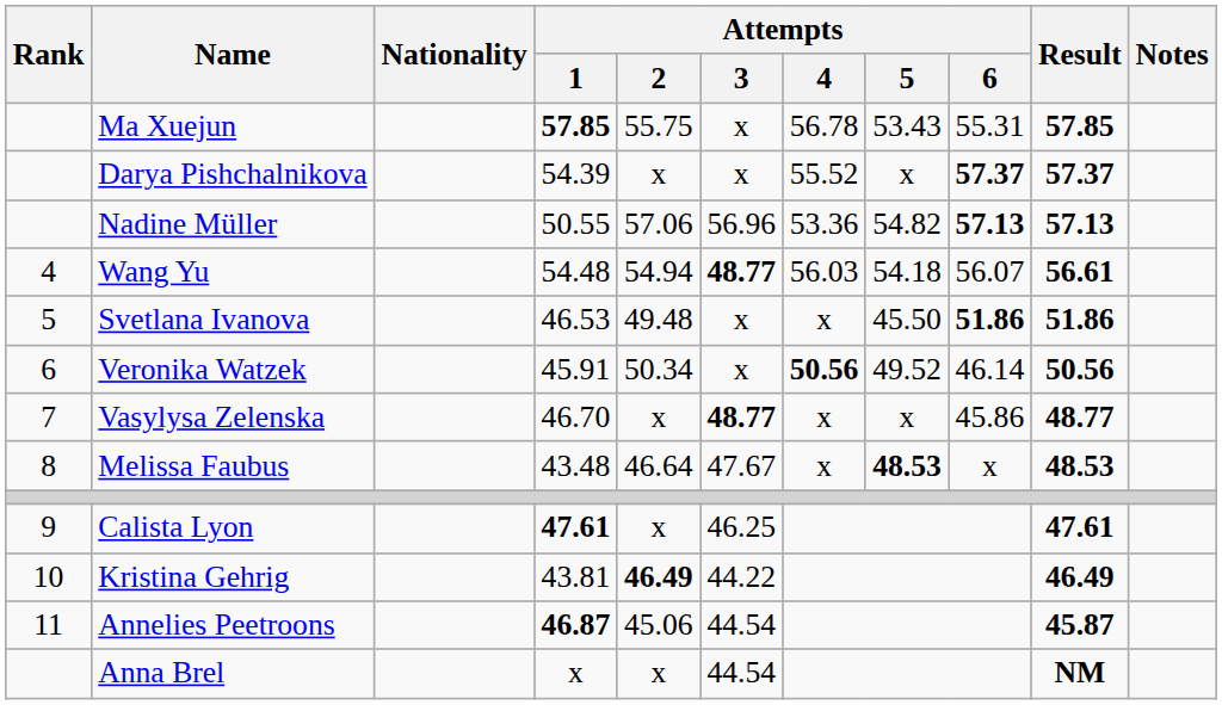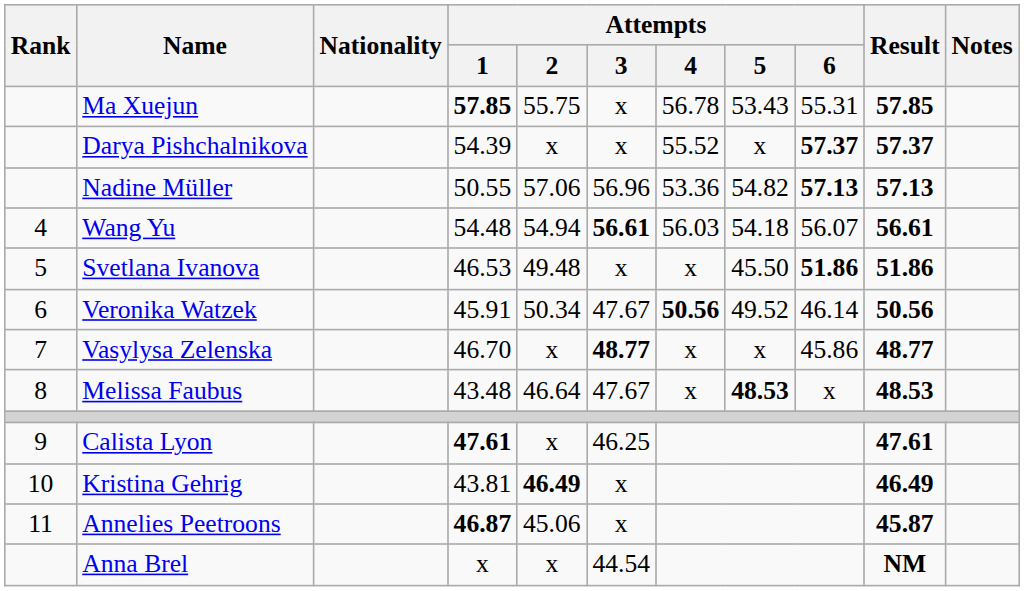Wang Yu | Attempts / 3: 48.77 -> 56.61
Veronika Watzek | Attempts / 3: x -> 47.67
Kristina Gehrig | Attempts / 3: 44.22 -> x
Annelies Peetroons | Attempts / 3: 44.54 -> x
